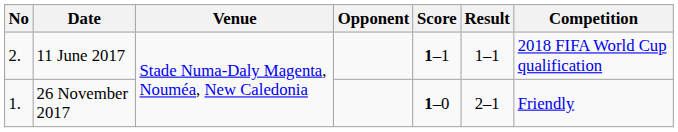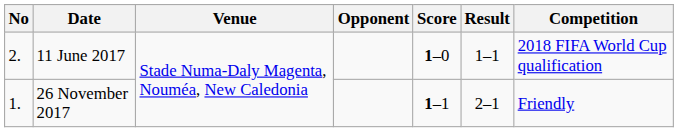11 June 2017 | Score: 1–1 -> 1–0
26 November 2017 | Score: 1–0 -> 1–1
